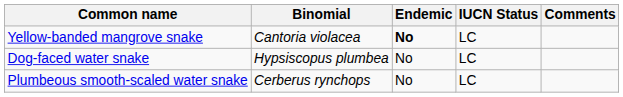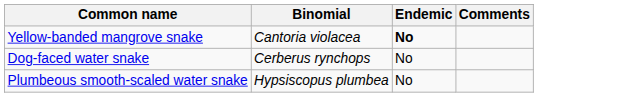- column: IUCN Status | LC | LC | LC
Dog-faced water snake | Binomial: Hypsiscopus plumbea -> Cerberus rynchops
Plumbeous smooth-scaled water snake | Binomial: Cerberus rynchops -> Hypsiscopus plumbea
